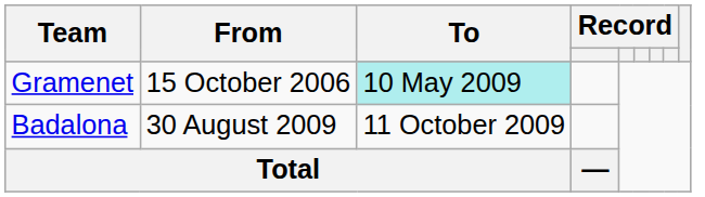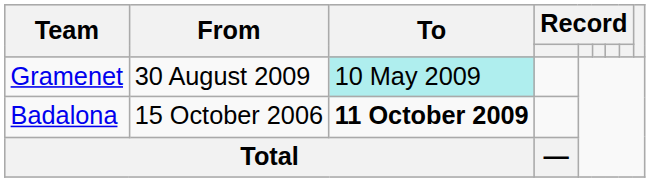Gramenet | From: 15 October 2006 -> 30 August 2009
Badalona | From: 30 August 2009 -> 15 October 2006
Badalona | To: normal -> bold
